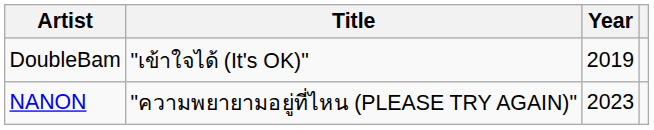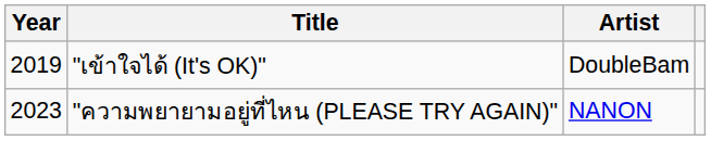columns swapped: Year <-> Artist
